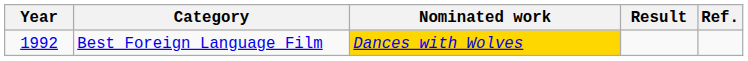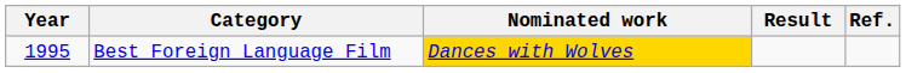Best Foreign Language Film | Year: 1992 -> 1995
